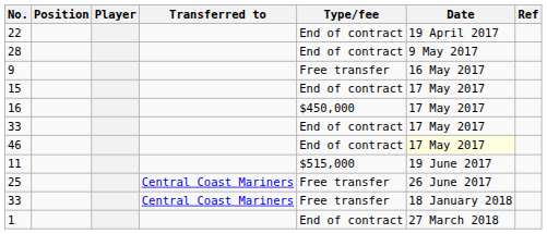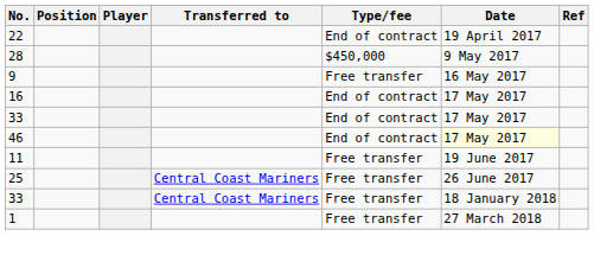28 | Type/fee: End of contract -> $450,000
- row: 15 | End of contract | 17 May 2017
16 | Type/fee: $450,000 -> End of contract
11 | Type/fee: $515,000 -> Free transfer
1 | Type/fee: End of contract -> Free transfer
